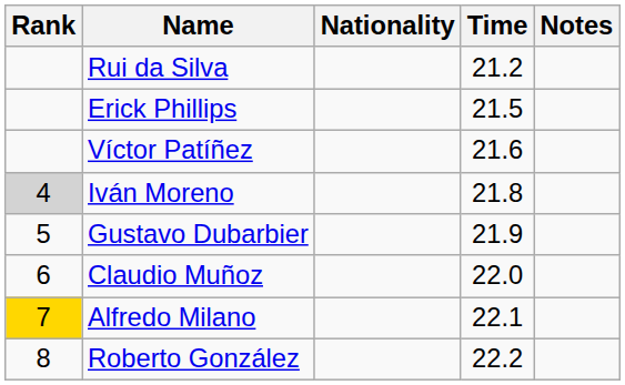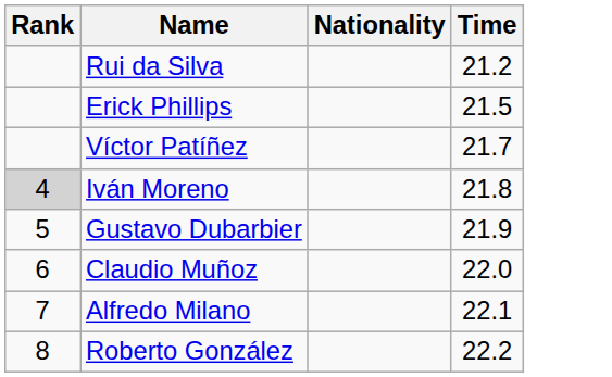- column: Notes
Víctor Patíñez | Time: 21.6 -> 21.7
Alfredo Milano | Rank: gold background -> no background
